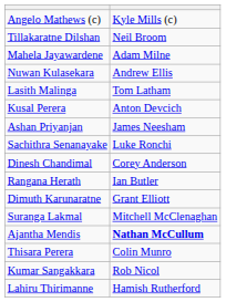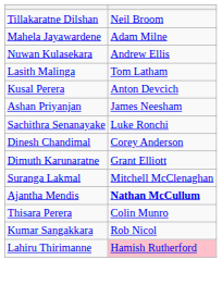- row: Angelo Mathews (c) | Kyle Mills (c)
- row: Rangana Herath | Ian Butler
Lahiru Thirimanne | column 2: no background -> pink background
